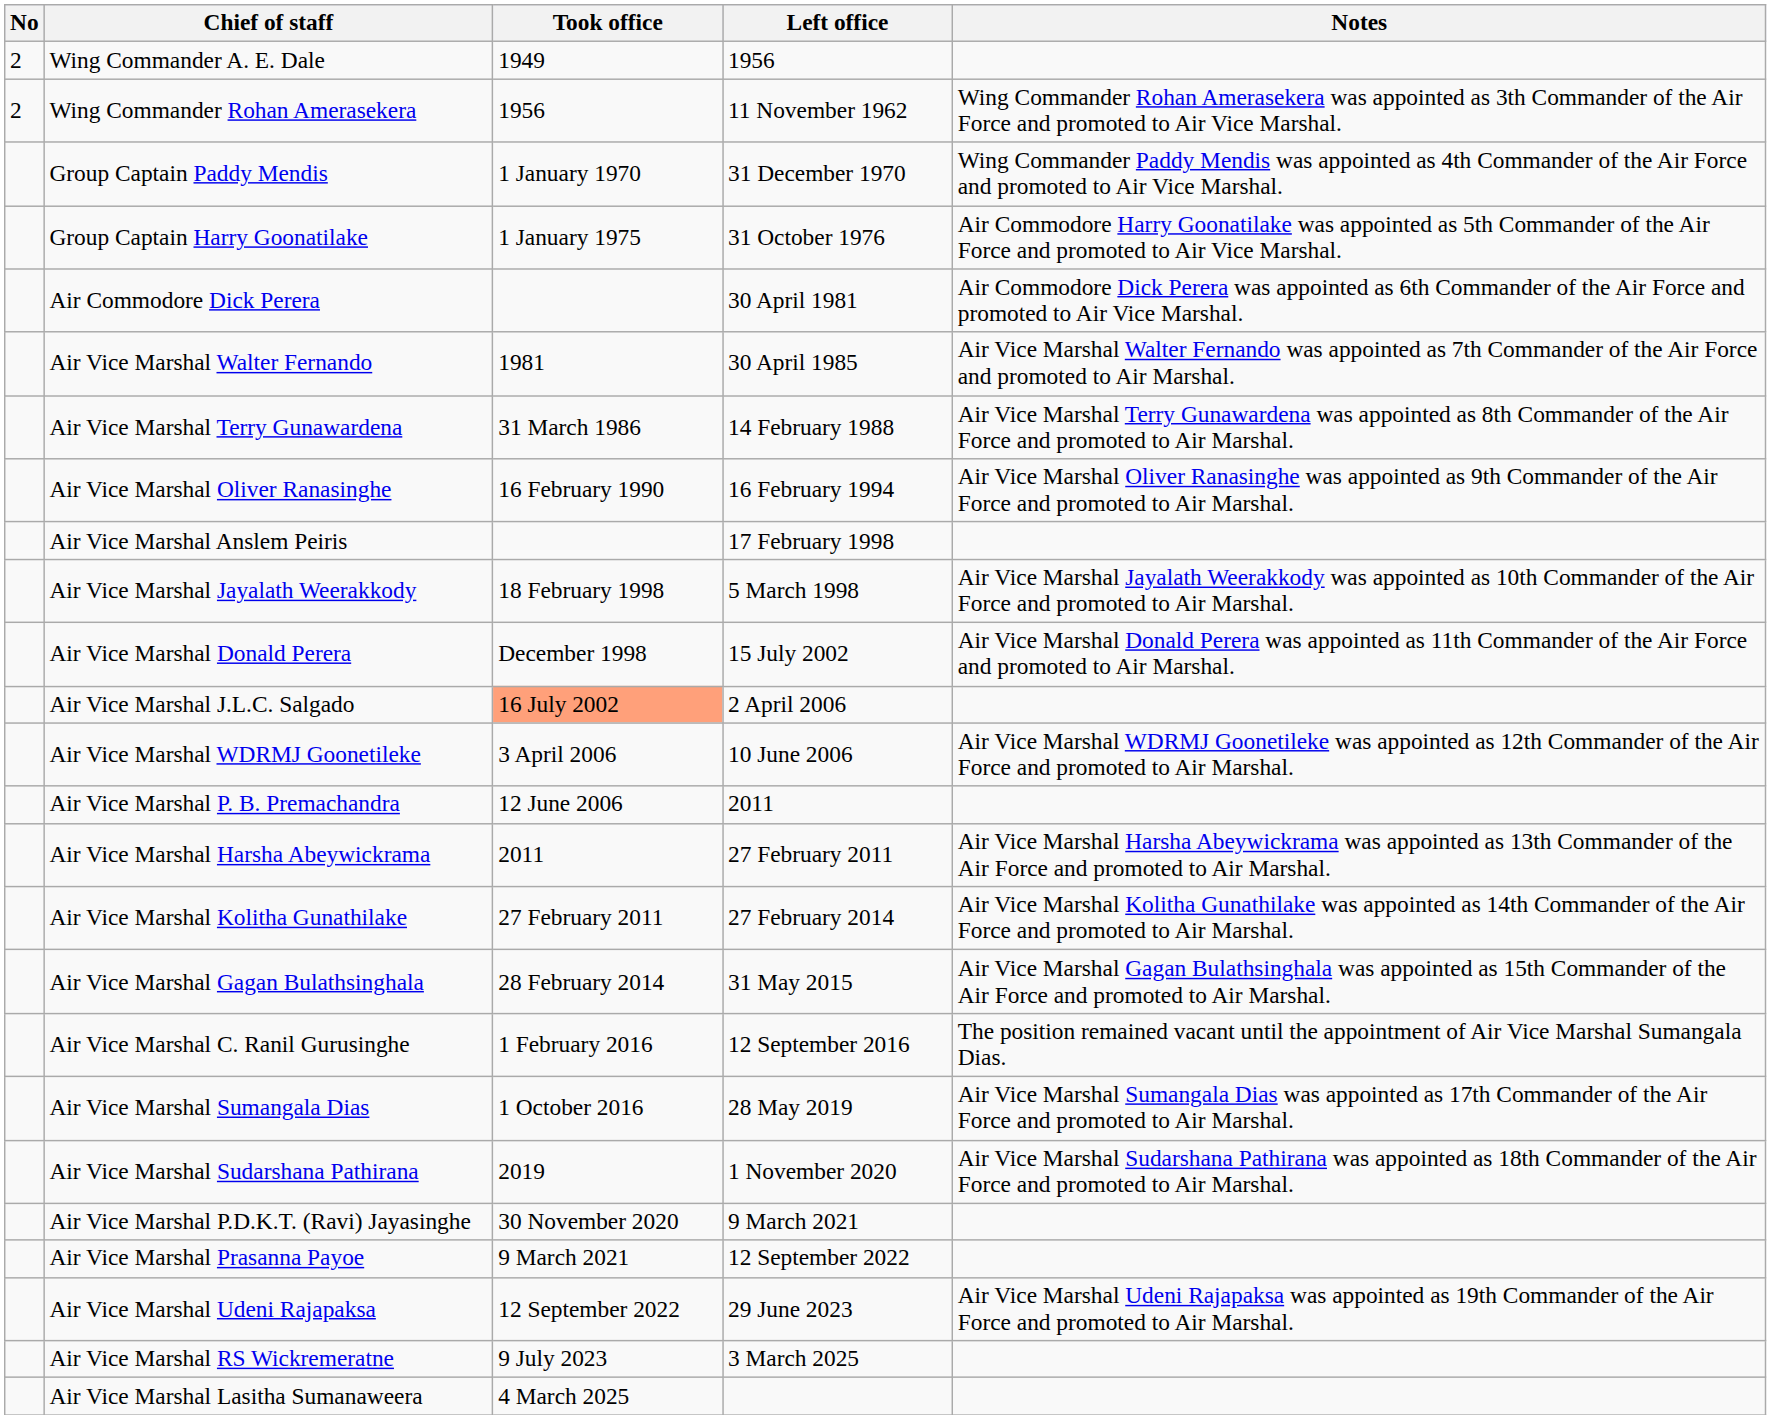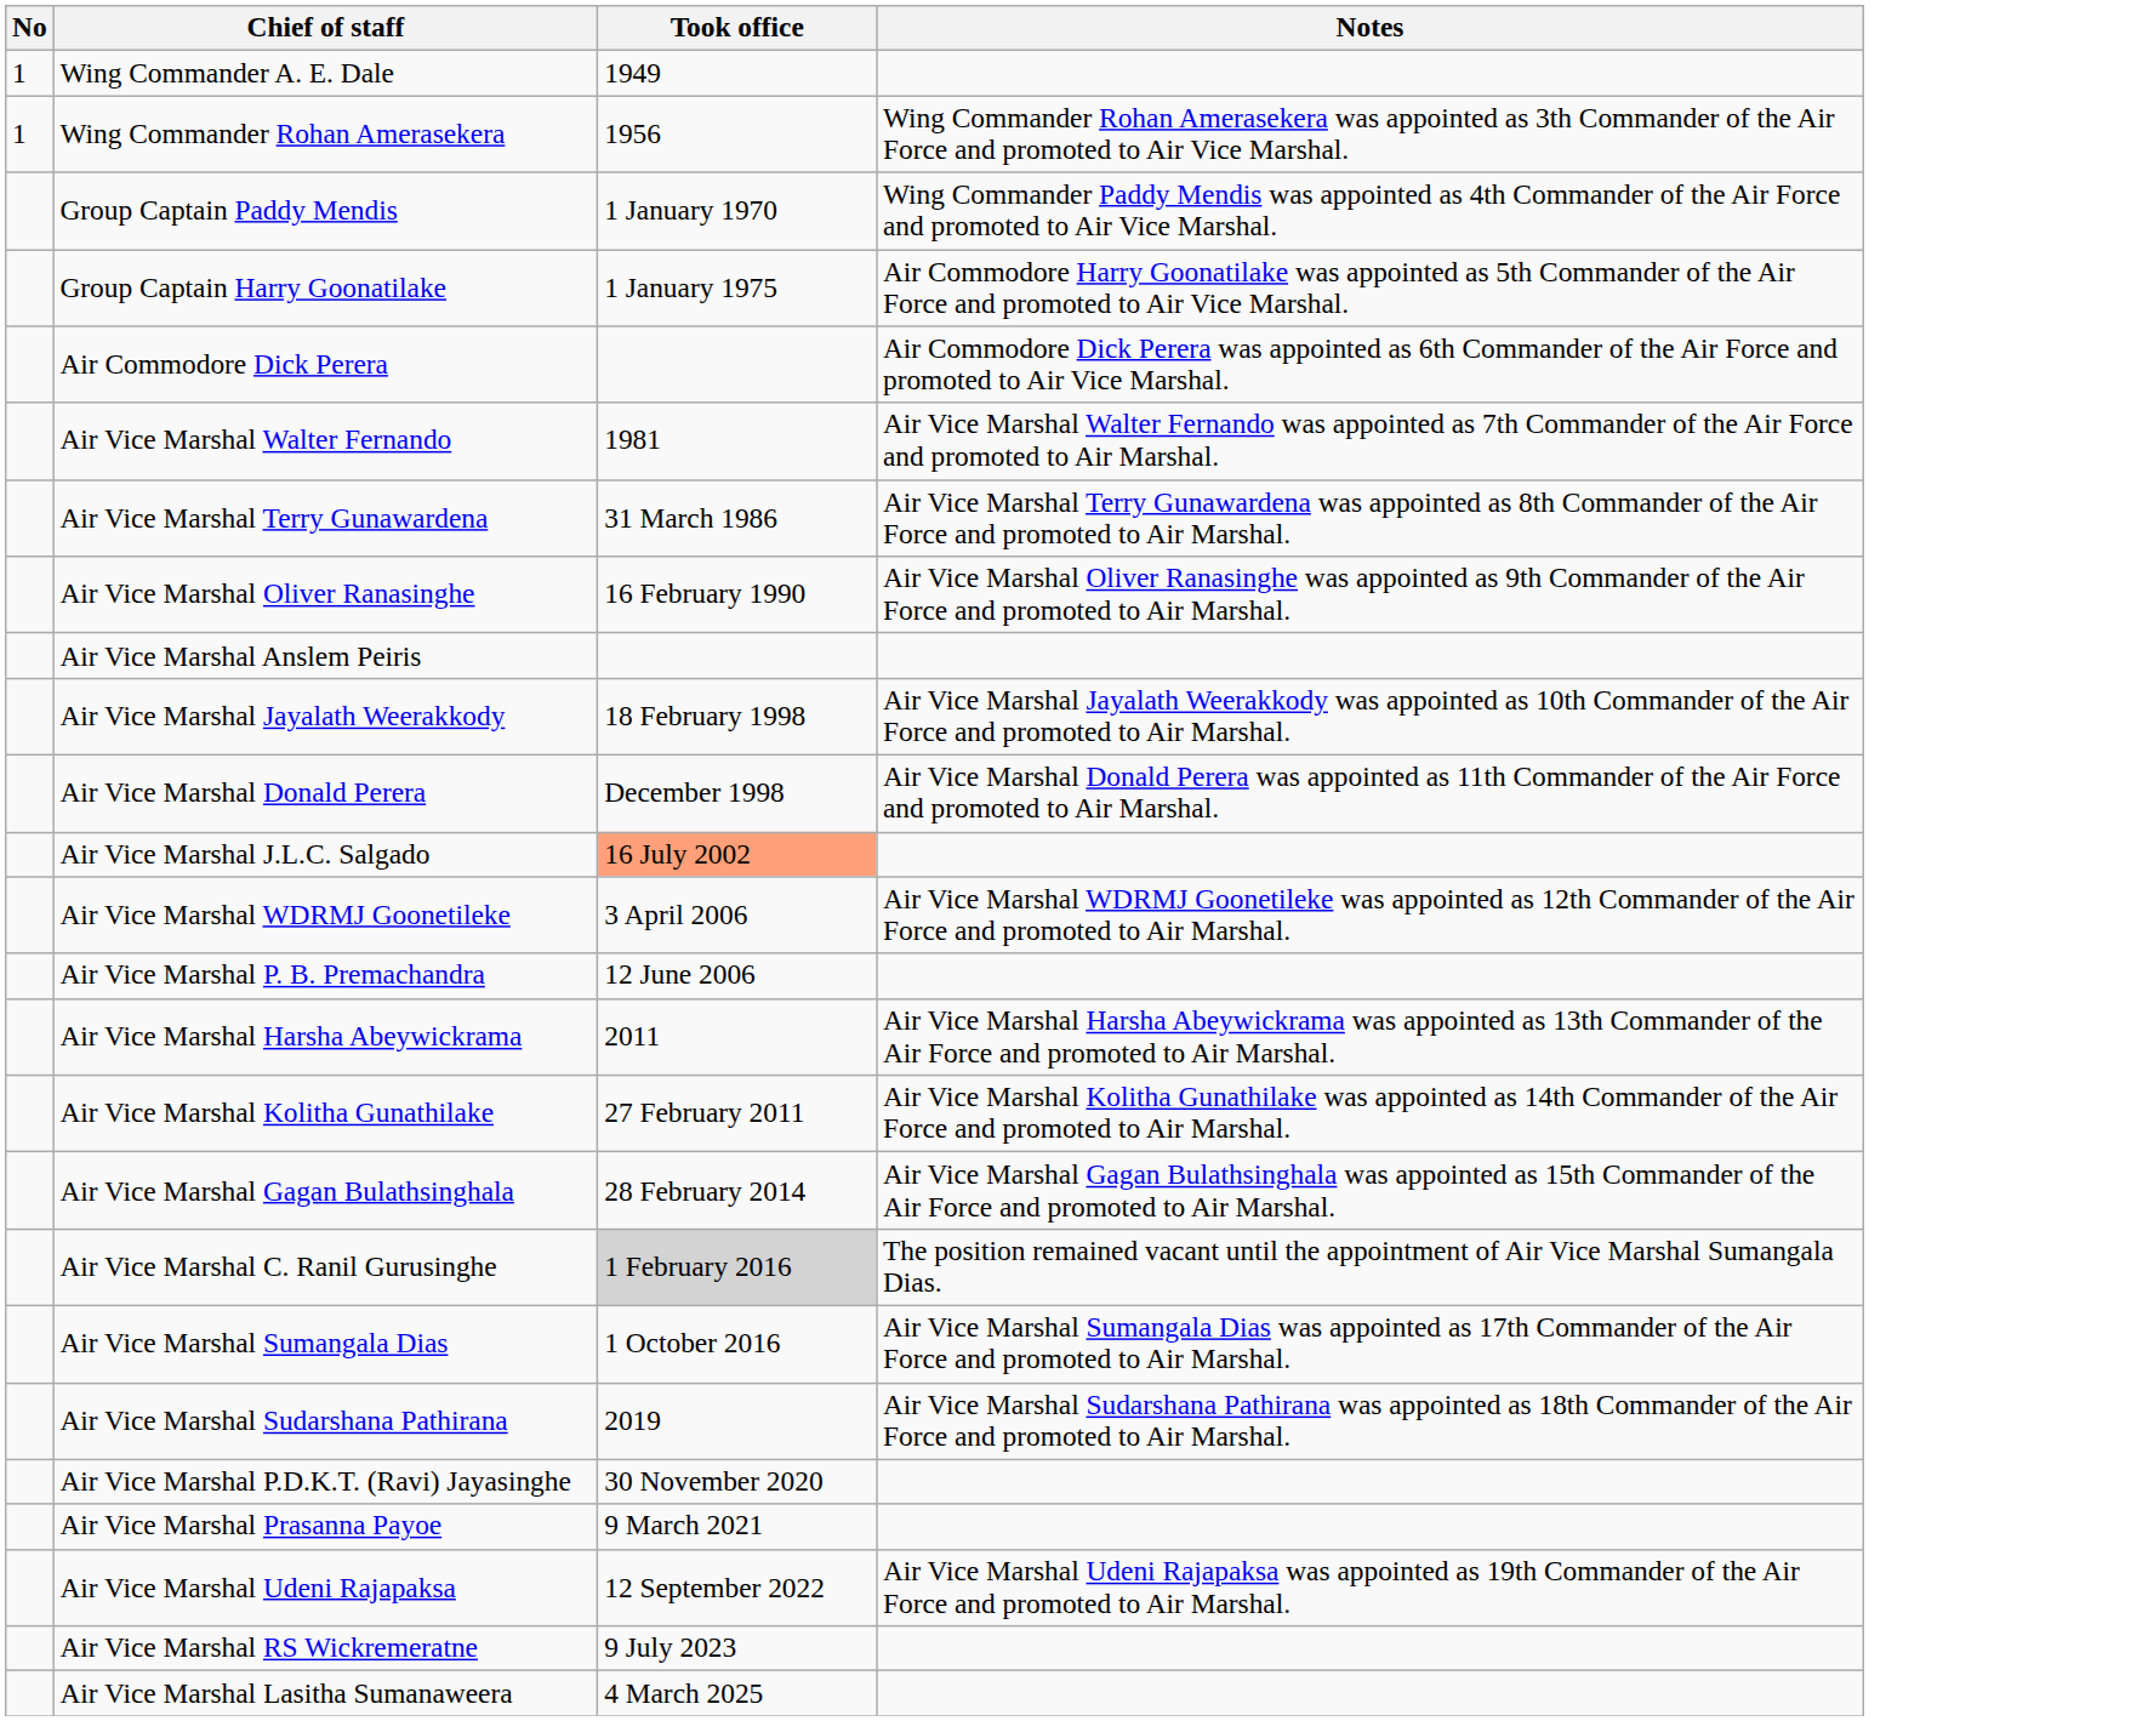- column: Left office | 1956 | 11 November 1962 | 31 December 1970 | 31 October 1976 | 30 April 1981 | 30 April 1985 | 14 February 1988 | 16 February 1994 | 17 February 1998 | 5 March 1998 | 15 July 2002 | 2 April 2006 | 10 June 2006 | 2011 | 27 February 2011 | 27 February 2014 | 31 May 2015 | 12 September 2016 | 28 May 2019 | 1 November 2020 | 9 March 2021 | 12 September 2022 | 29 June 2023 | 3 March 2025
Wing Commander A. E. Dale | No: 2 -> 1
Wing Commander Rohan Amerasekera | No: 2 -> 1
Air Vice Marshal C. Ranil Gurusinghe | Took office: no background -> lightgrey background
